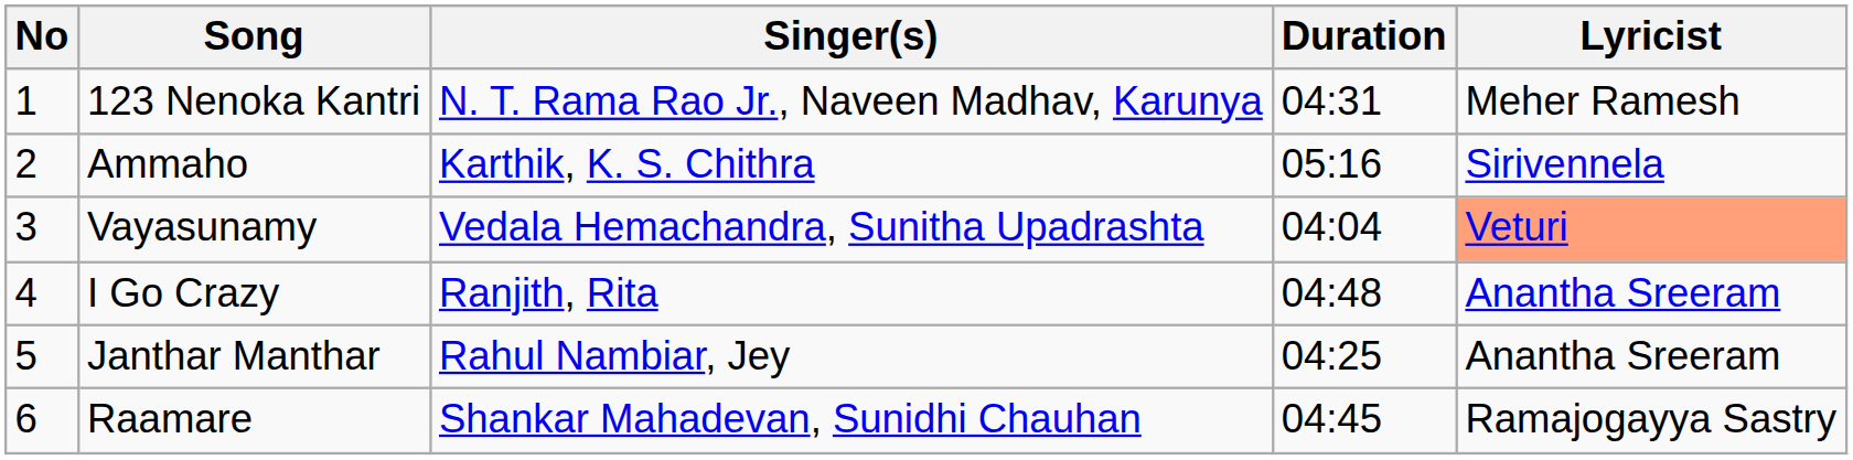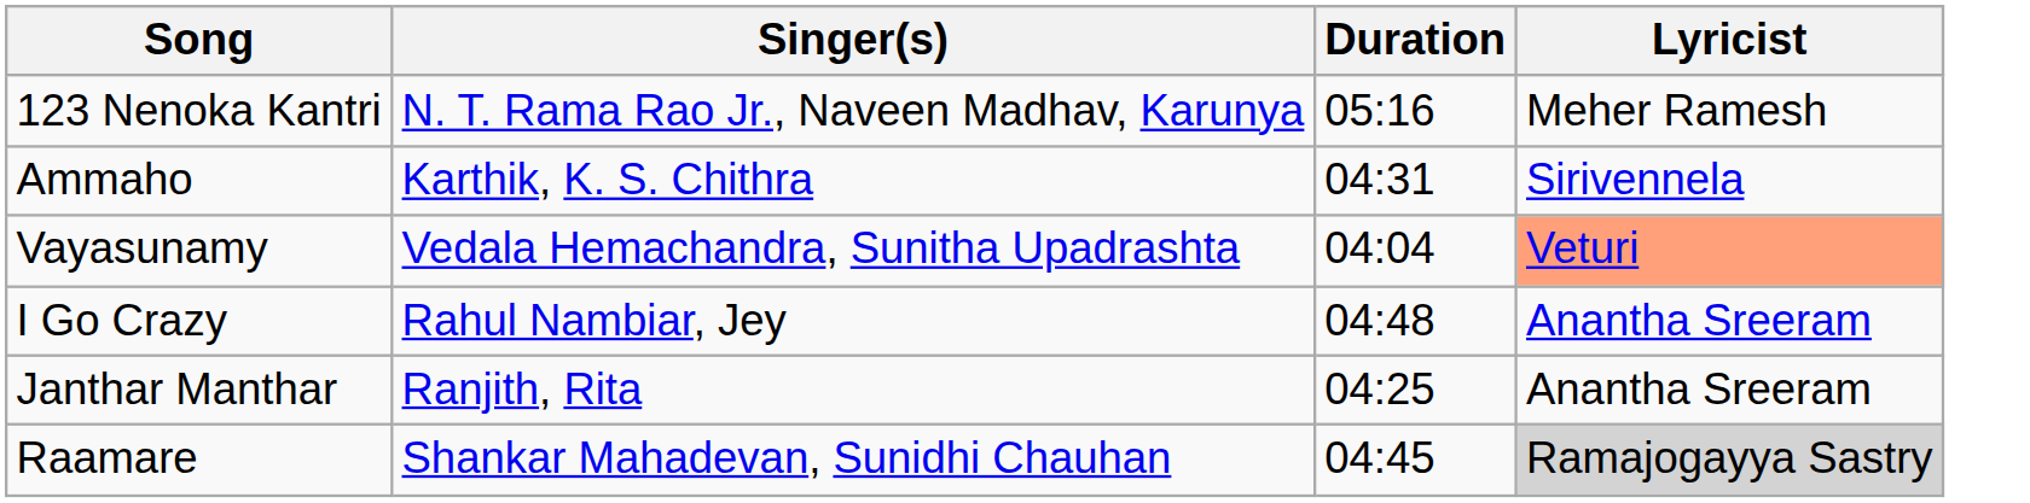- column: No | 1 | 2 | 3 | 4 | 5 | 6
123 Nenoka Kantri | Duration: 04:31 -> 05:16
Ammaho | Duration: 05:16 -> 04:31
I Go Crazy | Singer(s): Ranjith, Rita -> Rahul Nambiar, Jey
Janthar Manthar | Singer(s): Rahul Nambiar, Jey -> Ranjith, Rita
Raamare | Lyricist: no background -> lightgrey background
